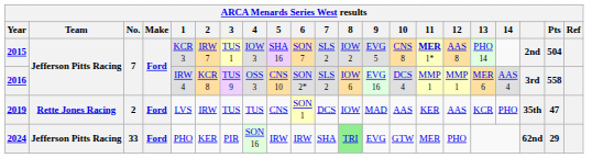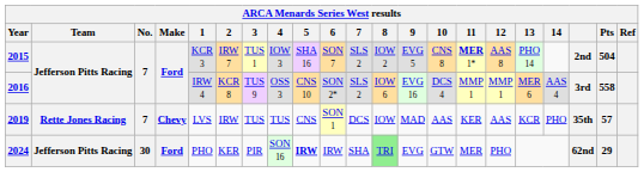2019 | No.: 2 -> 7
2019 | Make: Ford -> Chevy
2019 | Pts: 47 -> 57
2024 | No.: 33 -> 30
2024 | 5: normal -> bold
